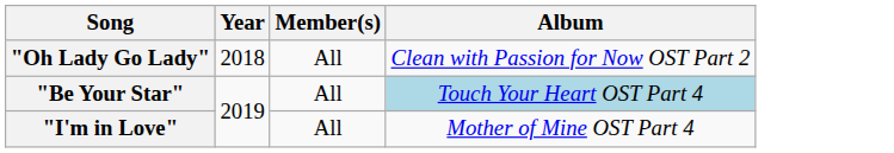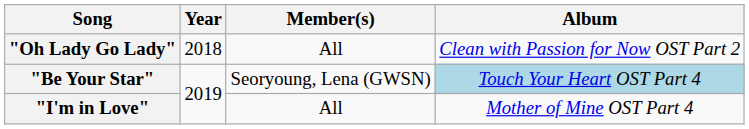"Be Your Star" | Member(s): All -> Seoryoung, Lena (GWSN)
